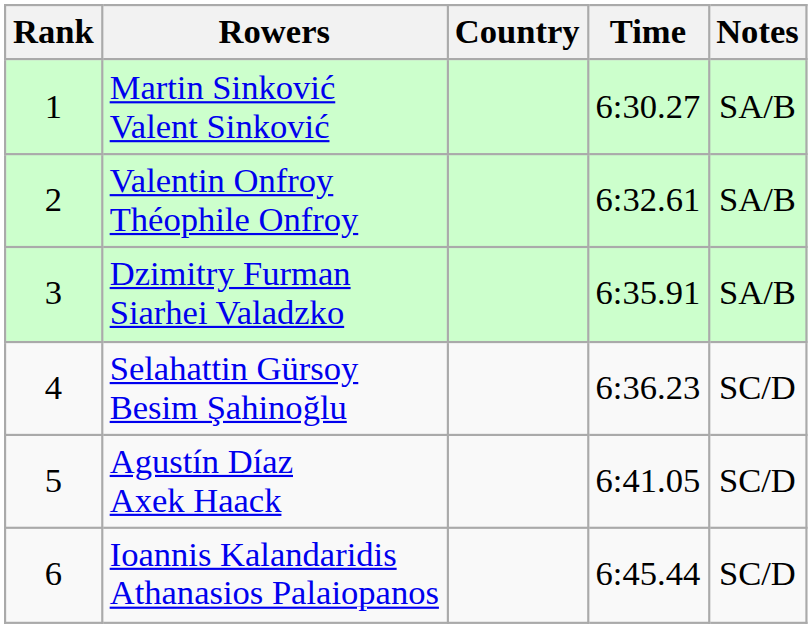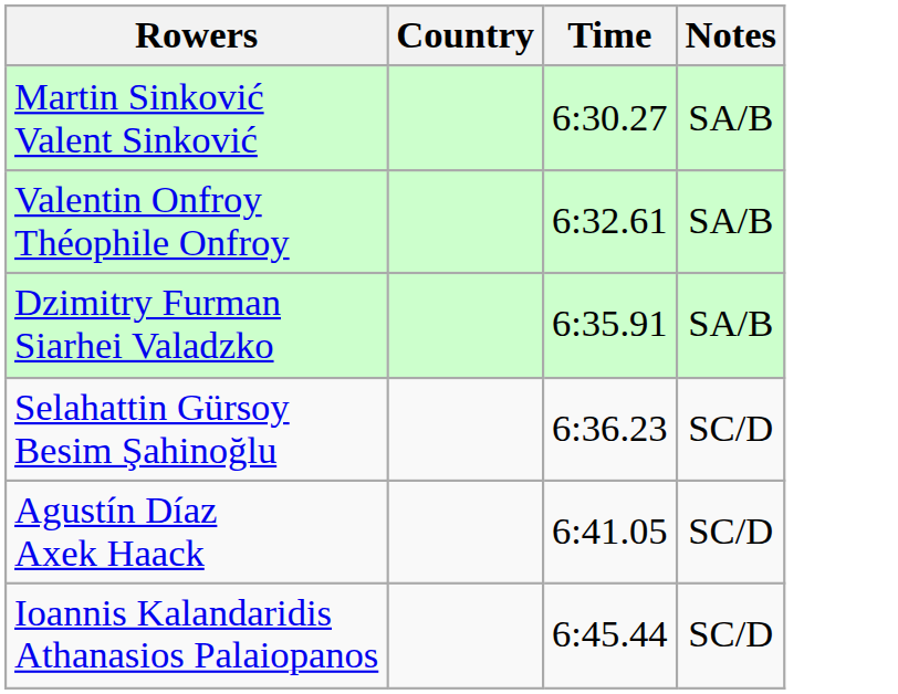- column: Rank | 1 | 2 | 3 | 4 | 5 | 6
